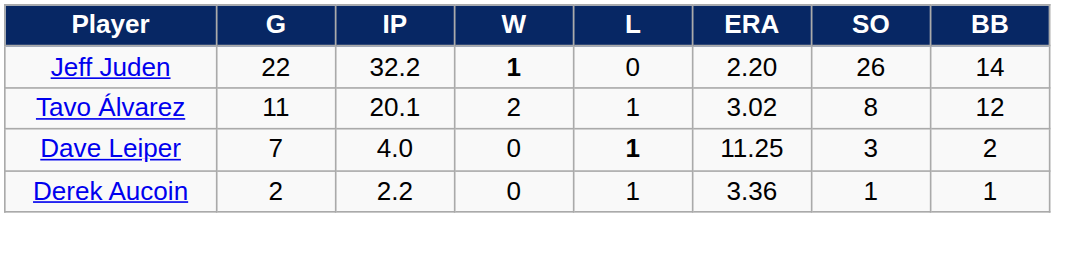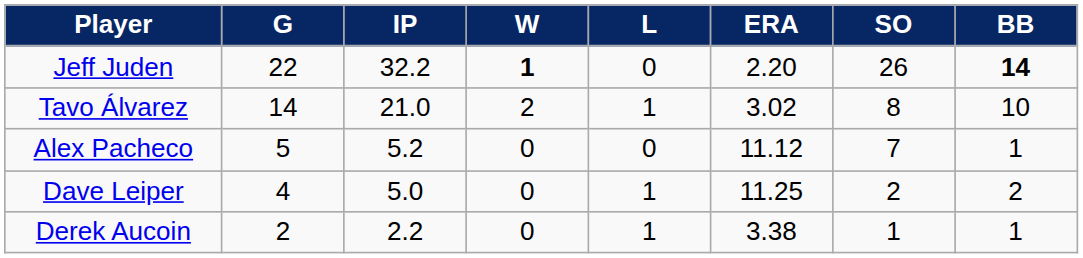Jeff Juden | BB: normal -> bold
Tavo Álvarez | G: 11 -> 14
Tavo Álvarez | IP: 20.1 -> 21.0
Tavo Álvarez | BB: 12 -> 10
+ row: Alex Pacheco | 5 | 5.2 | 0 | 0 | 11.12 | 7 | 1
Dave Leiper | G: 7 -> 4
Dave Leiper | IP: 4.0 -> 5.0
Dave Leiper | L: bold -> normal
Dave Leiper | SO: 3 -> 2
Derek Aucoin | ERA: 3.36 -> 3.38
